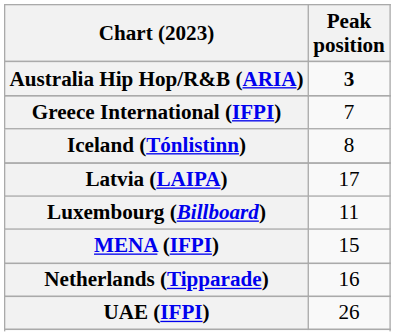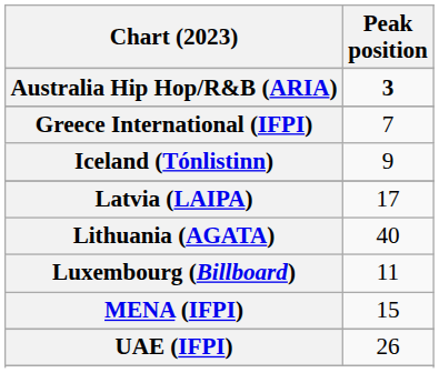Iceland (Tónlistinn) | Peak position: 8 -> 9
+ row: Lithuania (AGATA) | 40
- row: Netherlands (Tipparade) | 16
